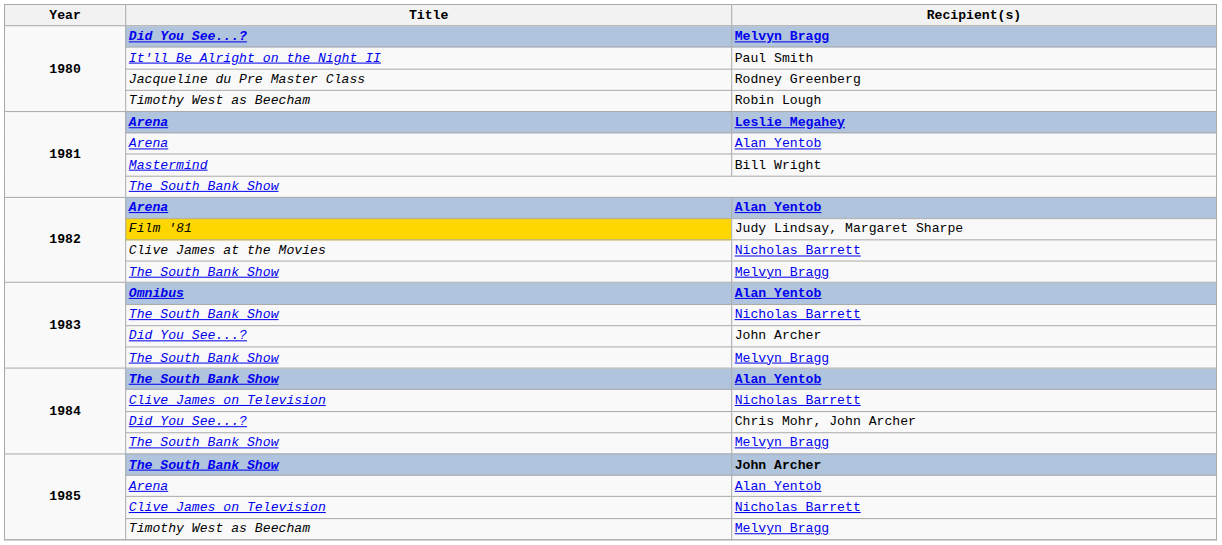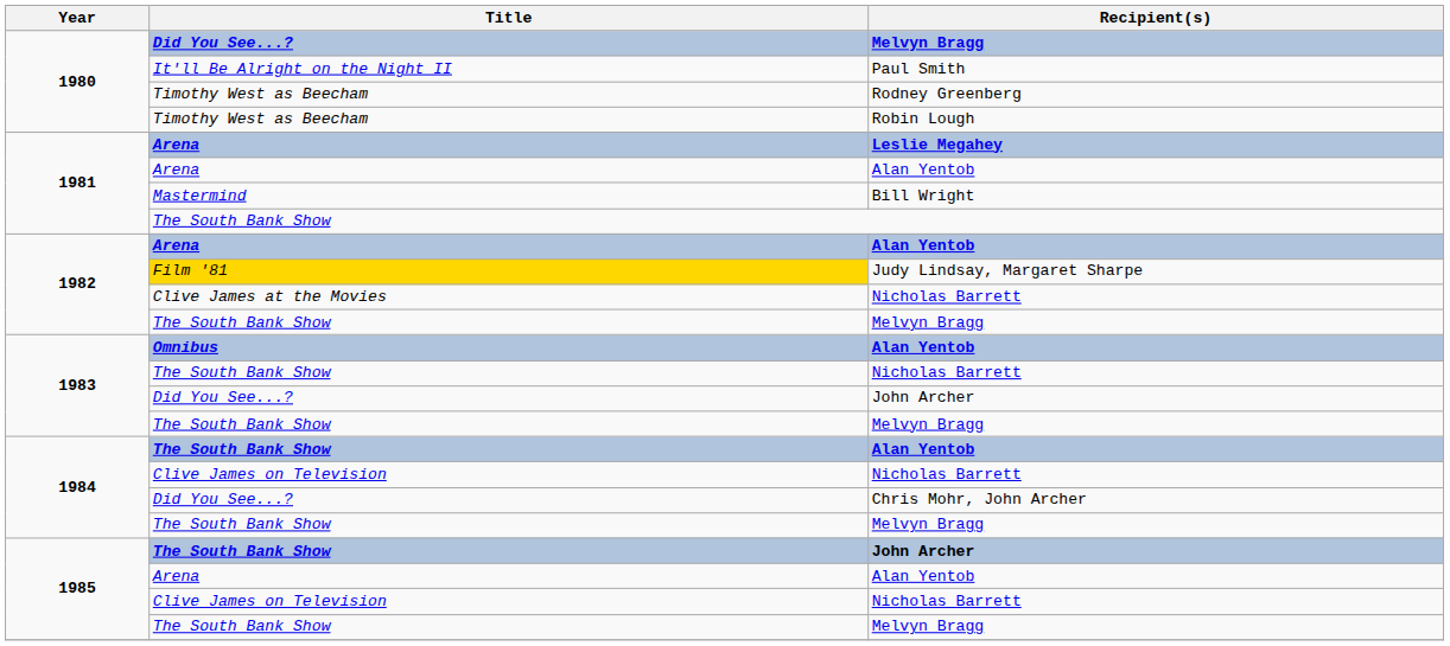Rodney Greenberg | Title: Jacqueline du Pre Master Class -> Timothy West as Beecham
1985 / Melvyn Bragg | Title: Timothy West as Beecham -> The South Bank Show
